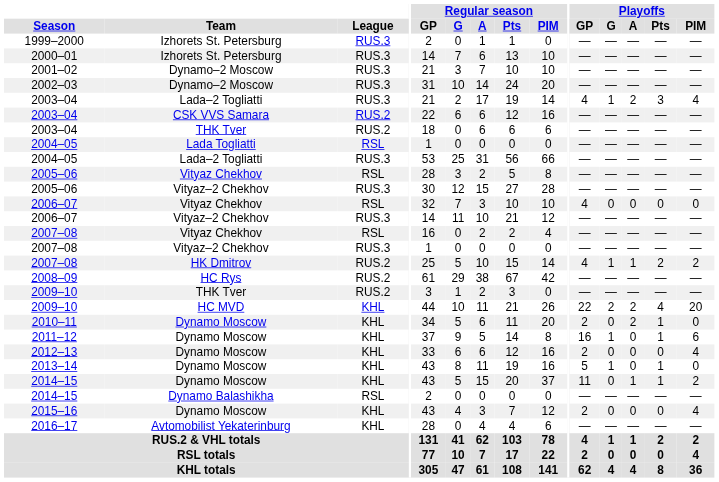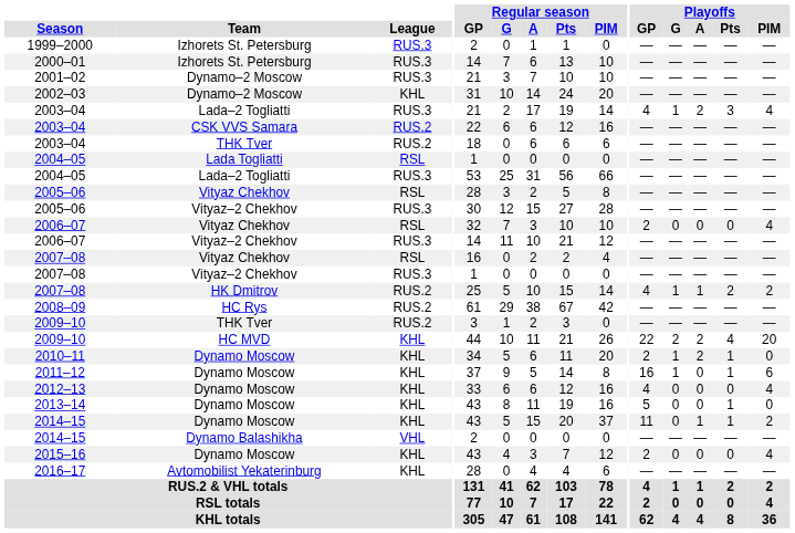2002–03 | League: RUS.3 -> KHL
2006–07 / Vityaz Chekhov | Playoffs / GP: 4 -> 2
2006–07 / Vityaz Chekhov | Playoffs / PIM: 0 -> 4
2010–11 | Playoffs / G: 0 -> 1
2012–13 | Playoffs / GP: 2 -> 4
2013–14 | Playoffs / G: 1 -> 0
2014–15 / Dynamo Balashikha | League: RSL -> VHL
